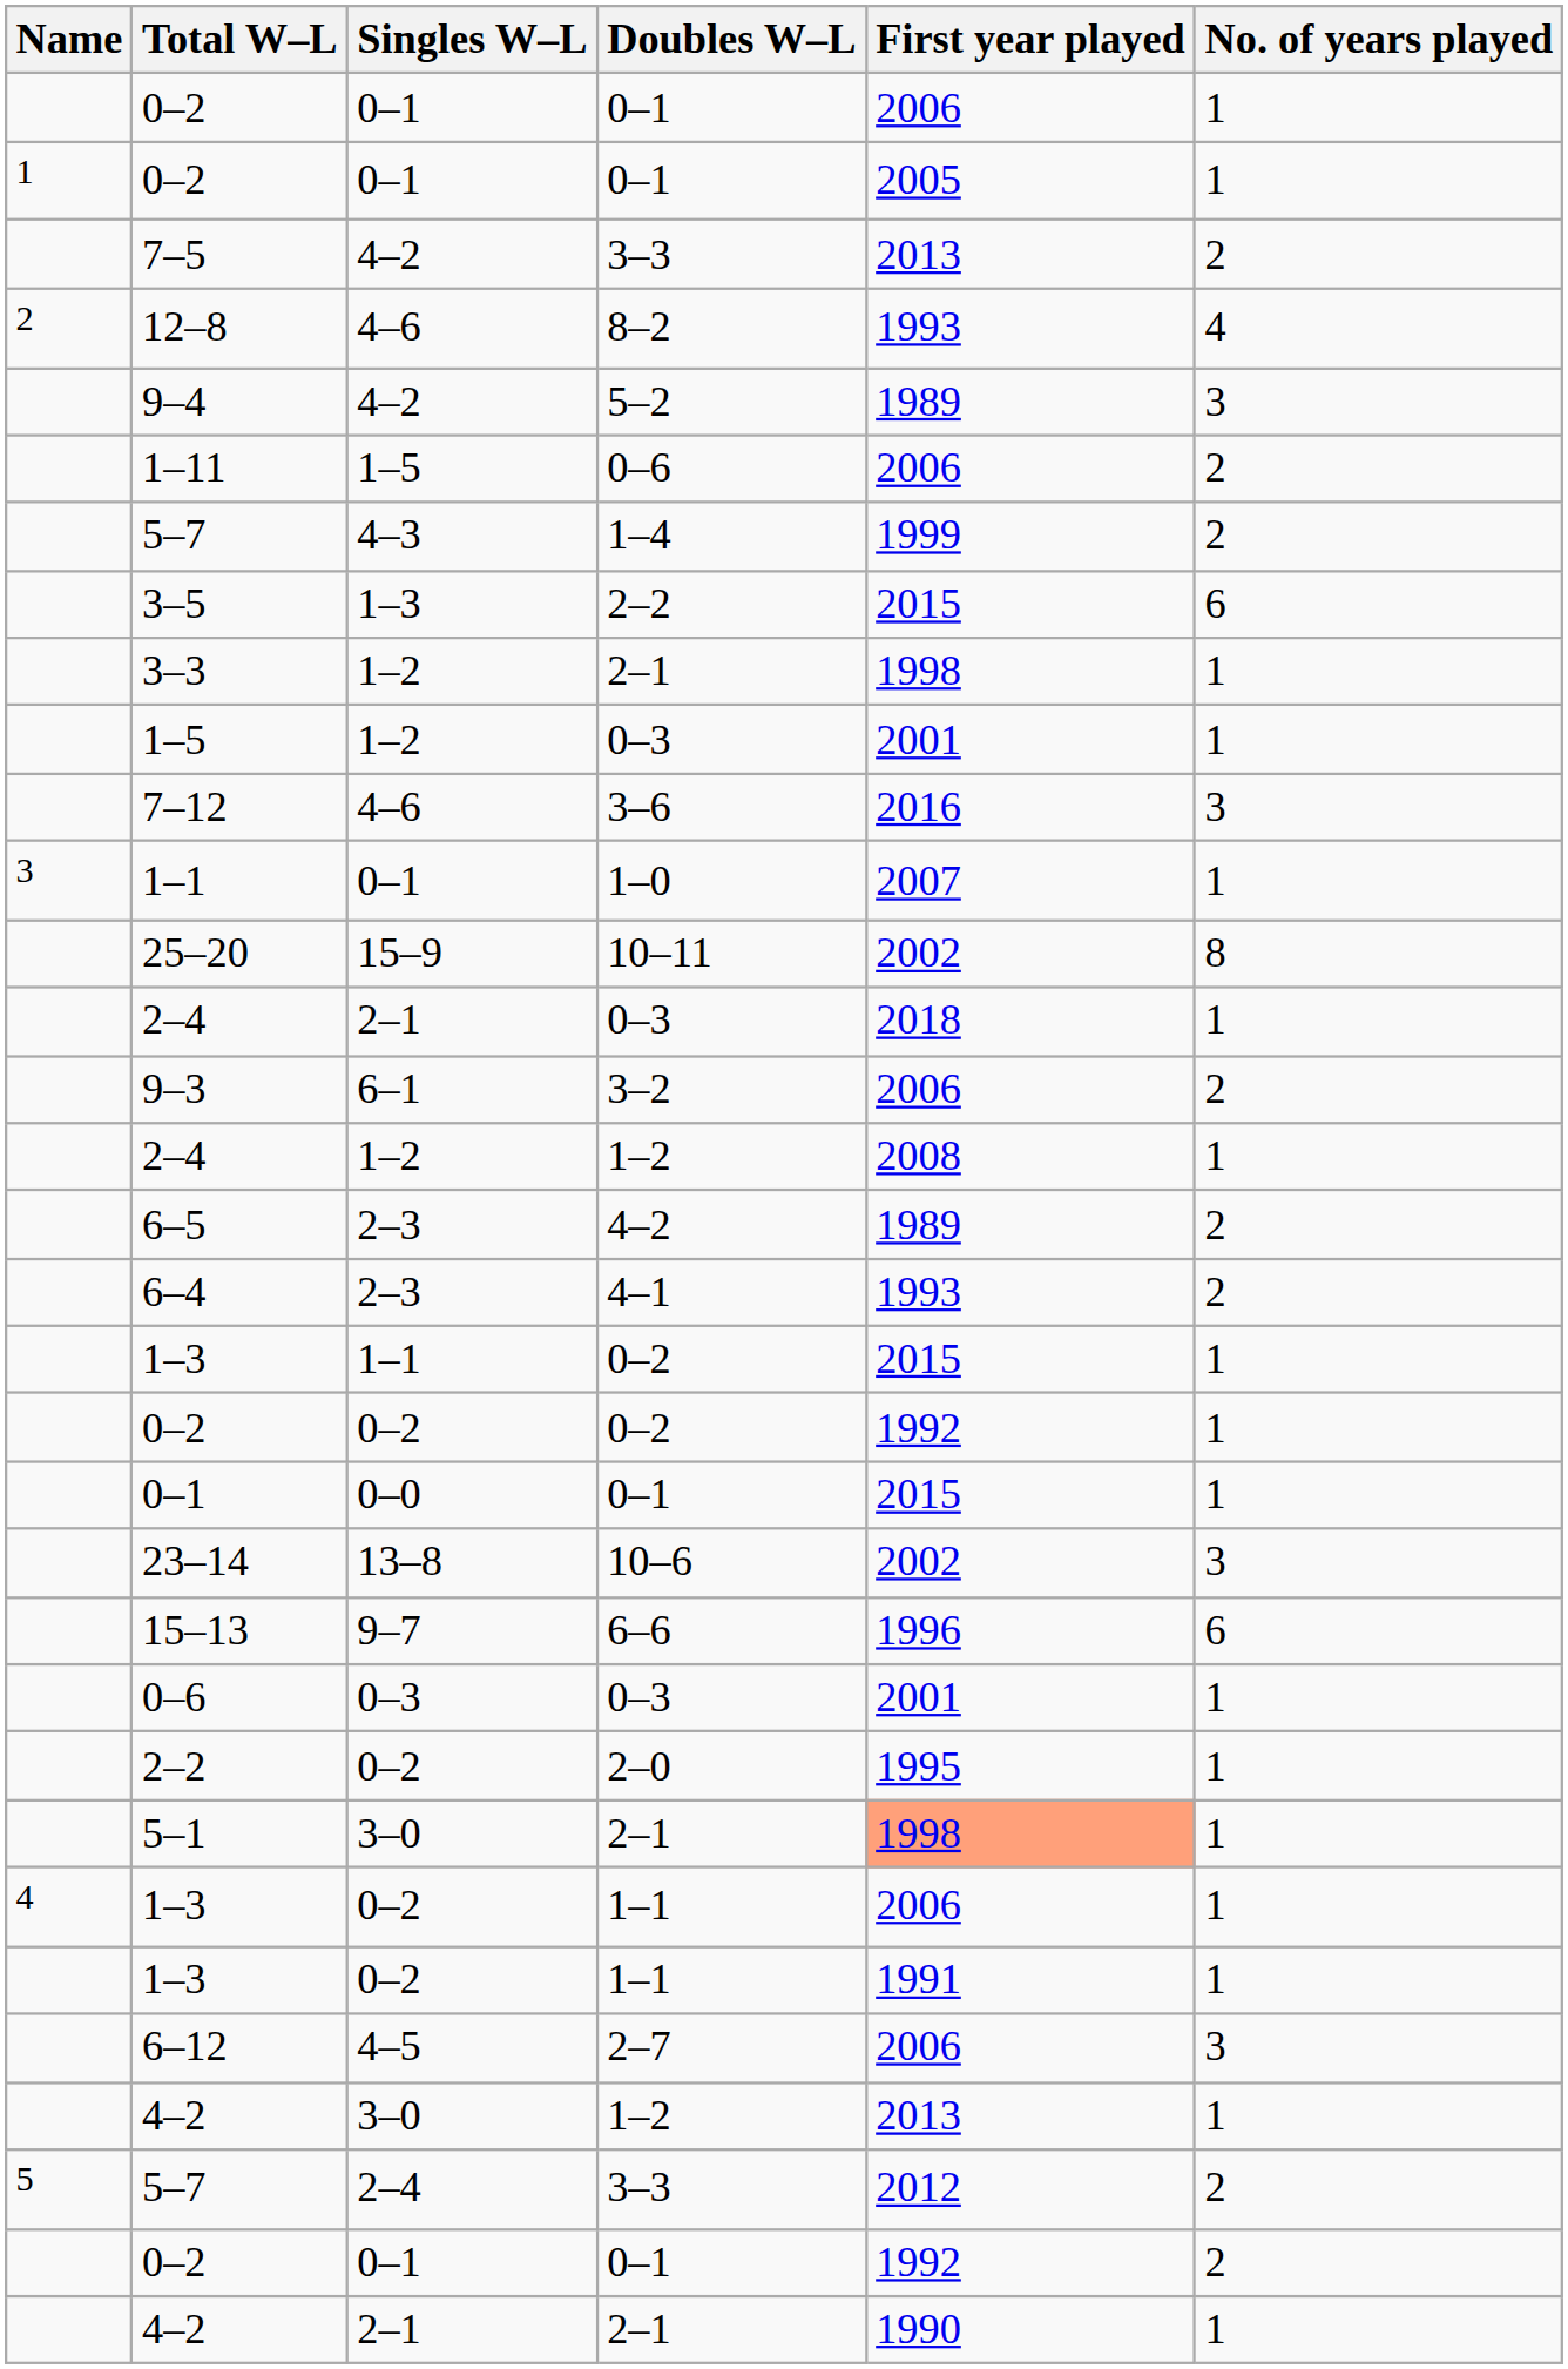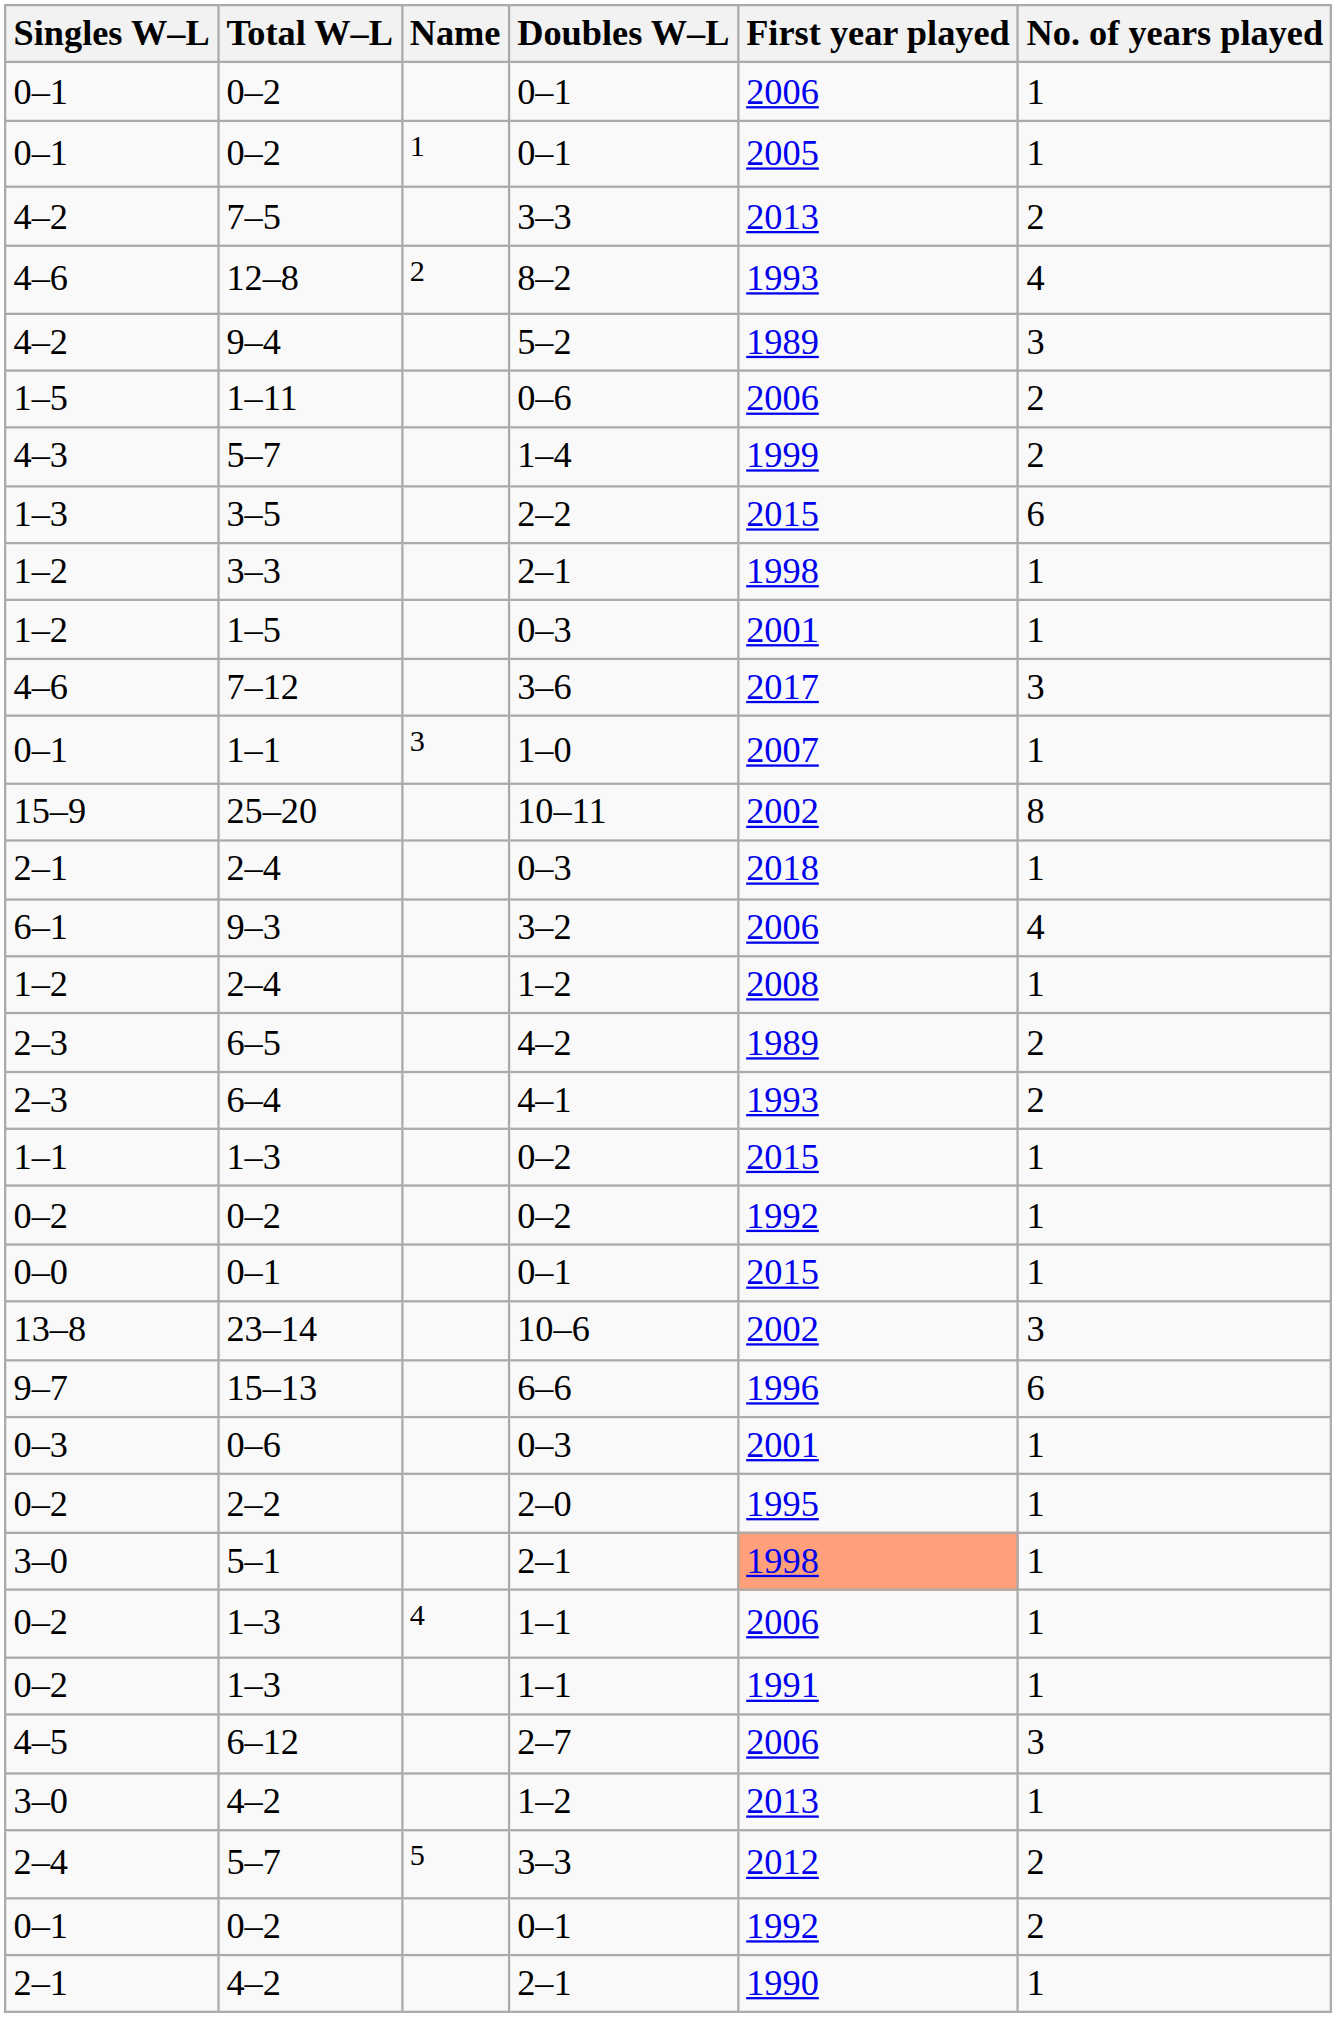columns swapped: Name <-> Singles W–L
7–12 | First year played: 2016 -> 2017
9–3 | No. of years played: 2 -> 4
